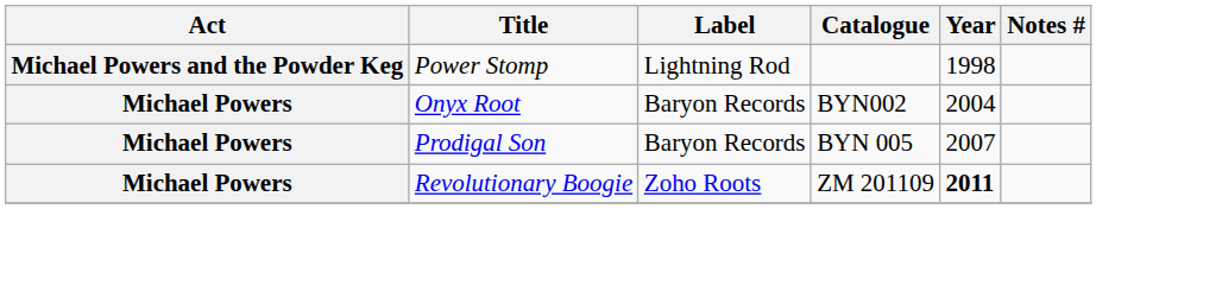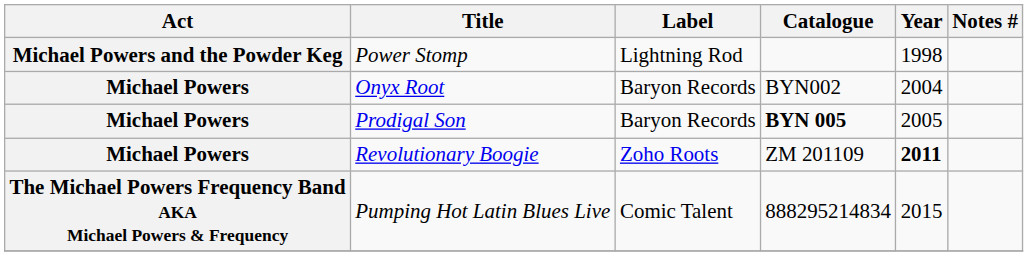Prodigal Son | Catalogue: normal -> bold
Prodigal Son | Year: 2007 -> 2005
+ row: The Michael Powers Frequency Band AKA Michael Powers & Frequency | Pumping Hot Latin Blues Live | Comic Talent | 888295214834 | 2015
